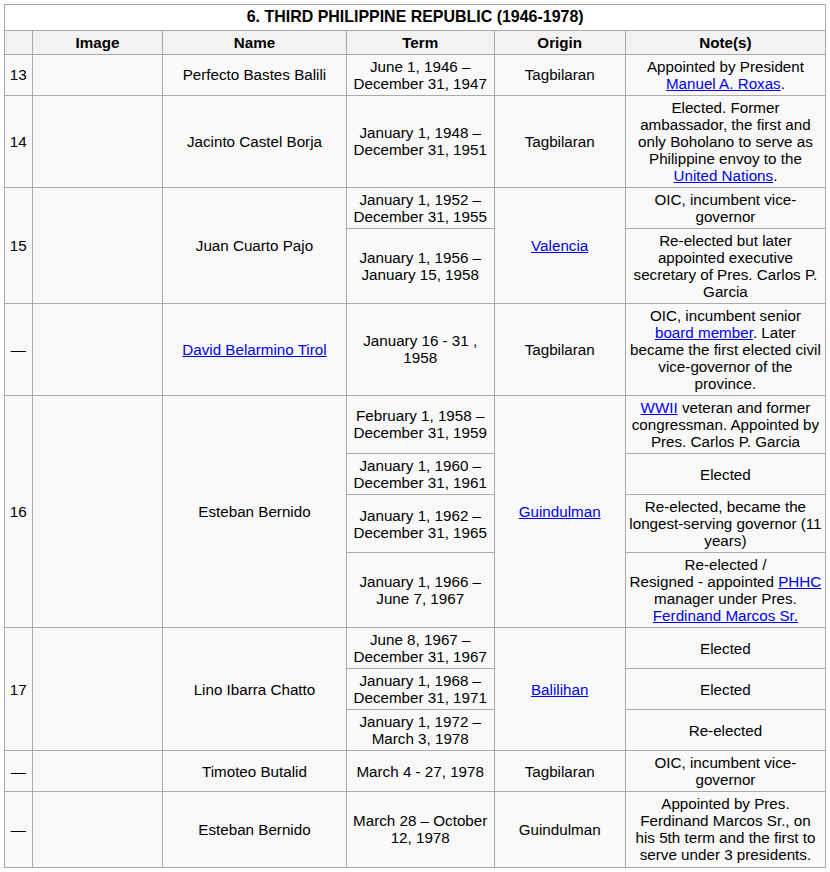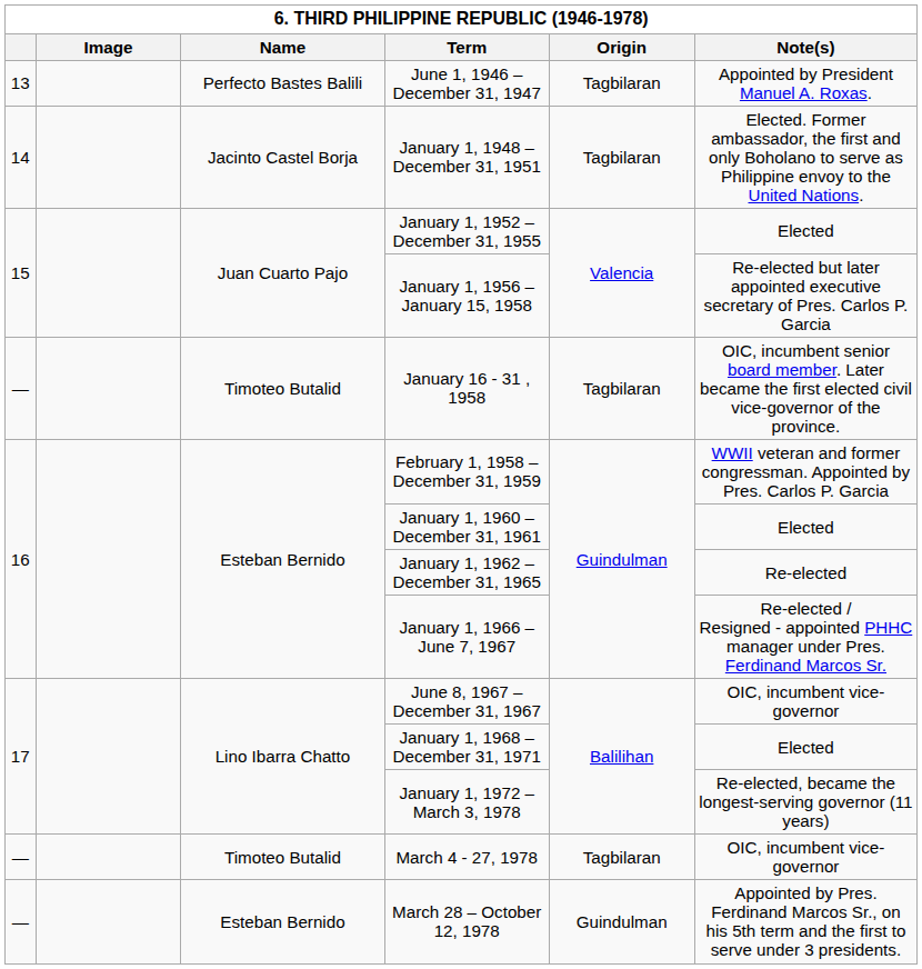January 1, 1952 – December 31, 1955 | Note(s): OIC, incumbent vice-governor -> Elected
January 16 - 31 , 1958 | Name: David Belarmino Tirol -> Timoteo Butalid
January 1, 1962 – December 31, 1965 | Note(s): Re-elected, became the longest-serving governor (11 years) -> Re-elected
June 8, 1967 – December 31, 1967 | Note(s): Elected -> OIC, incumbent vice-governor
January 1, 1972 – March 3, 1978 | Note(s): Re-elected -> Re-elected, became the longest-serving governor (11 years)
